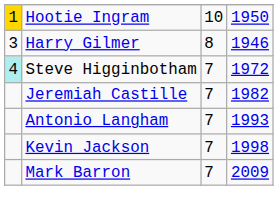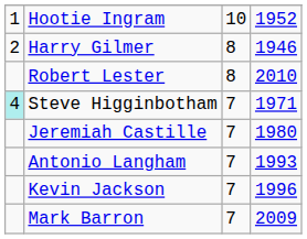Hootie Ingram | column 1: gold background -> no background
Hootie Ingram | column 4: 1950 -> 1952
Harry Gilmer | column 1: 3 -> 2
+ row: Robert Lester | 8 | 2010
Steve Higginbotham | column 4: 1972 -> 1971
Jeremiah Castille | column 4: 1982 -> 1980
Kevin Jackson | column 4: 1998 -> 1996
